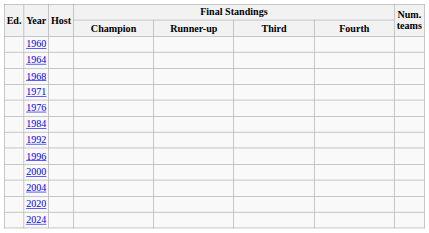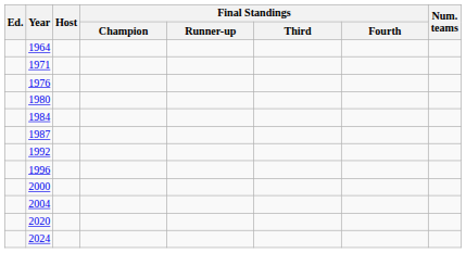- row: 1960
- row: 1968
+ row: 1980
+ row: 1987
